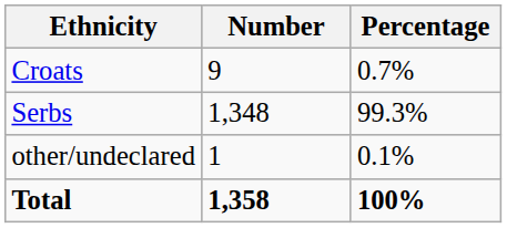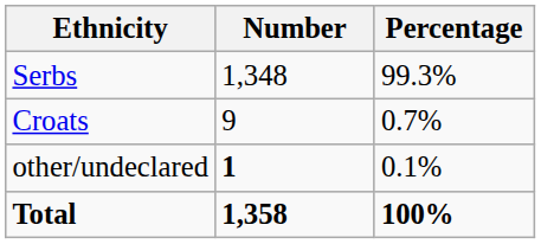rows swapped: Serbs <-> Croats
other/undeclared | Number: normal -> bold
